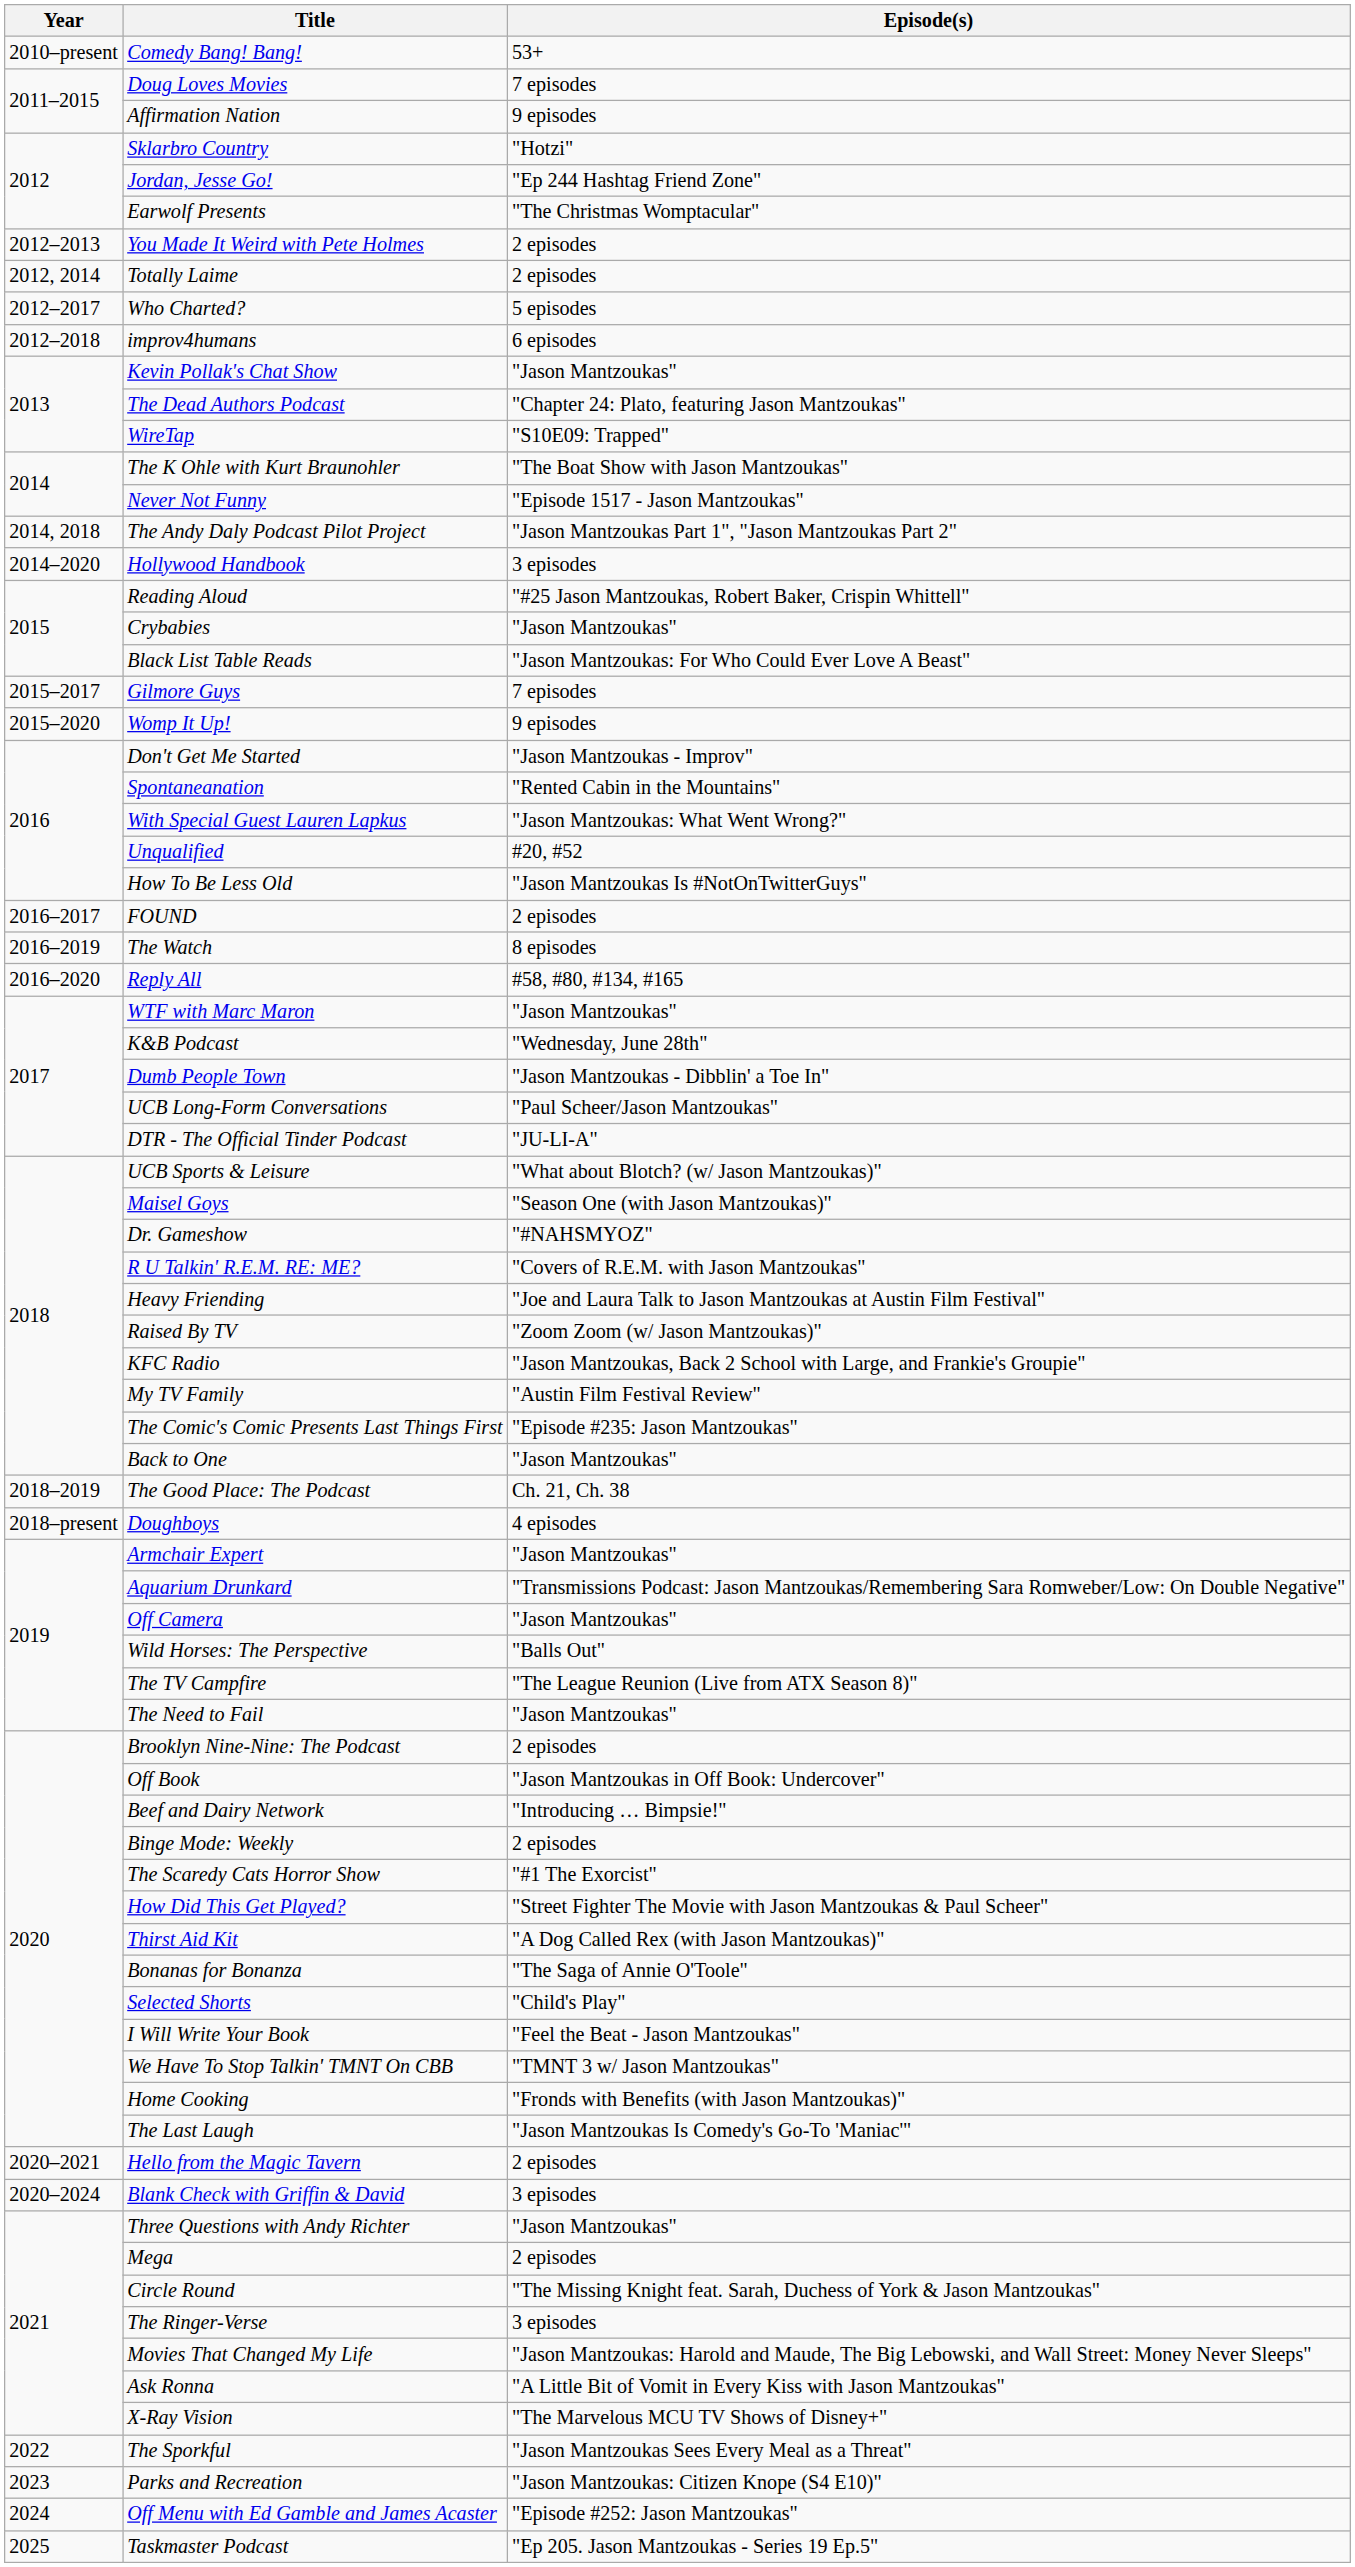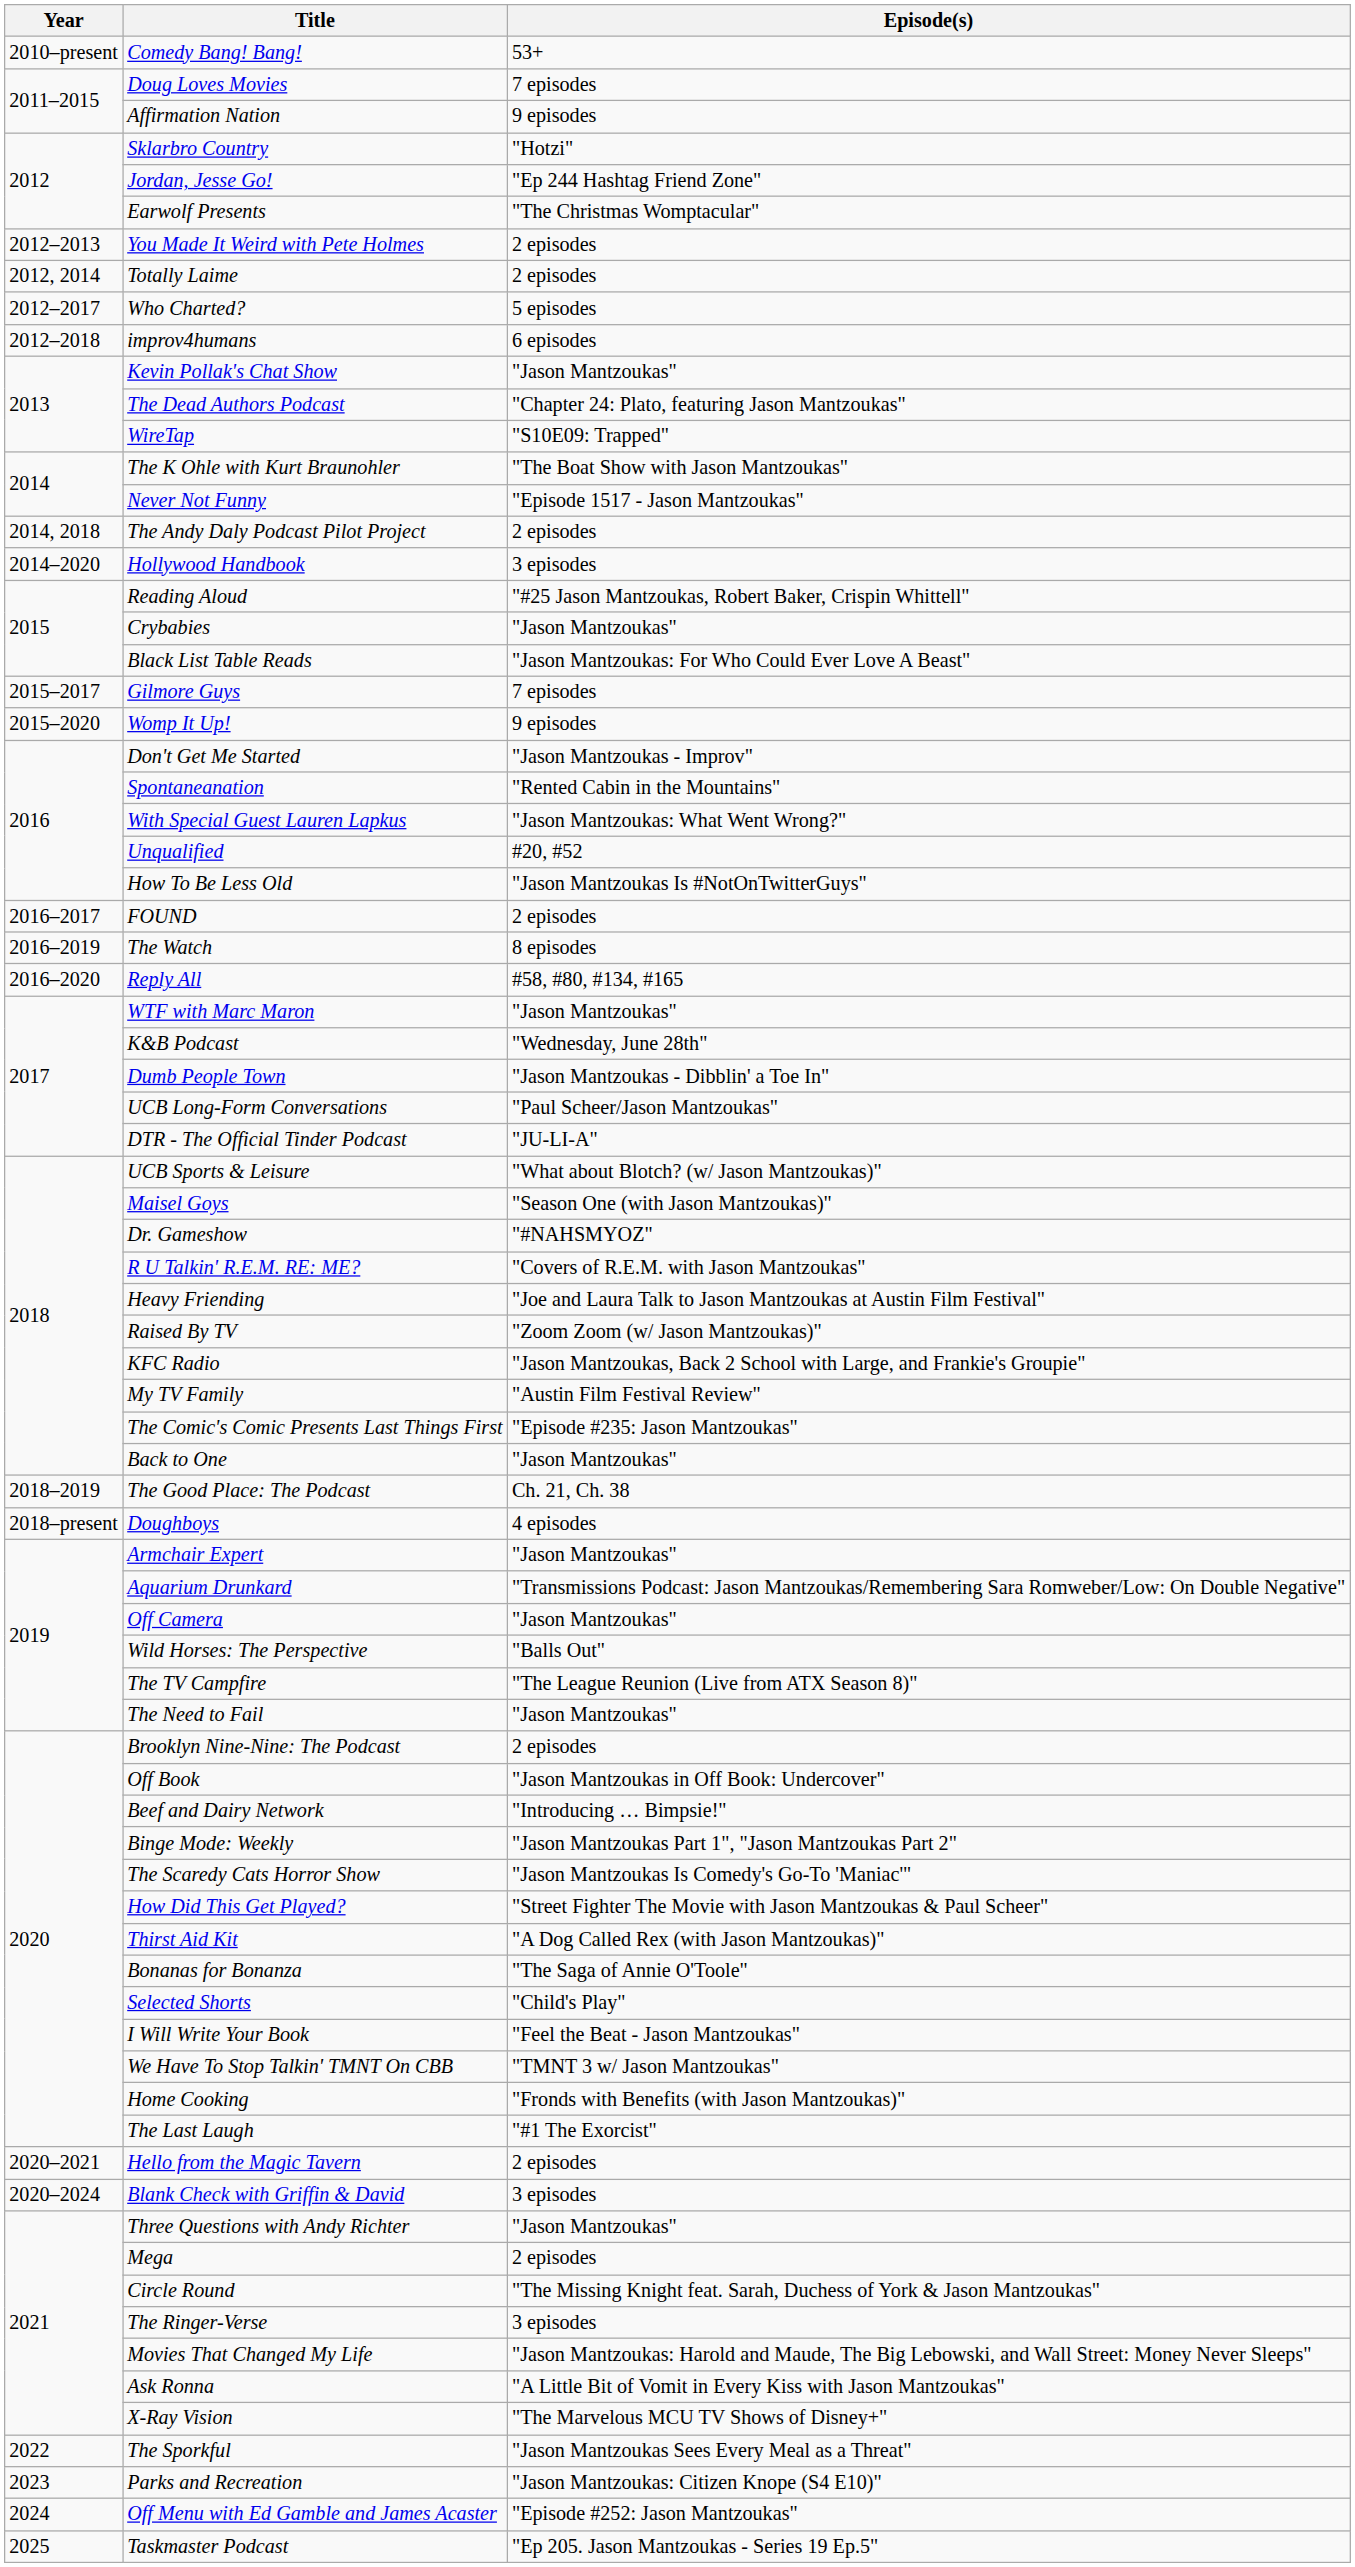The Andy Daly Podcast Pilot Project | Episode(s): "Jason Mantzoukas Part 1", "Jason Mantzoukas Part 2" -> 2 episodes
Binge Mode: Weekly | Episode(s): 2 episodes -> "Jason Mantzoukas Part 1", "Jason Mantzoukas Part 2"
The Scaredy Cats Horror Show | Episode(s): "#1 The Exorcist" -> "Jason Mantzoukas Is Comedy's Go-To 'Maniac'"
The Last Laugh | Episode(s): "Jason Mantzoukas Is Comedy's Go-To 'Maniac'" -> "#1 The Exorcist"
